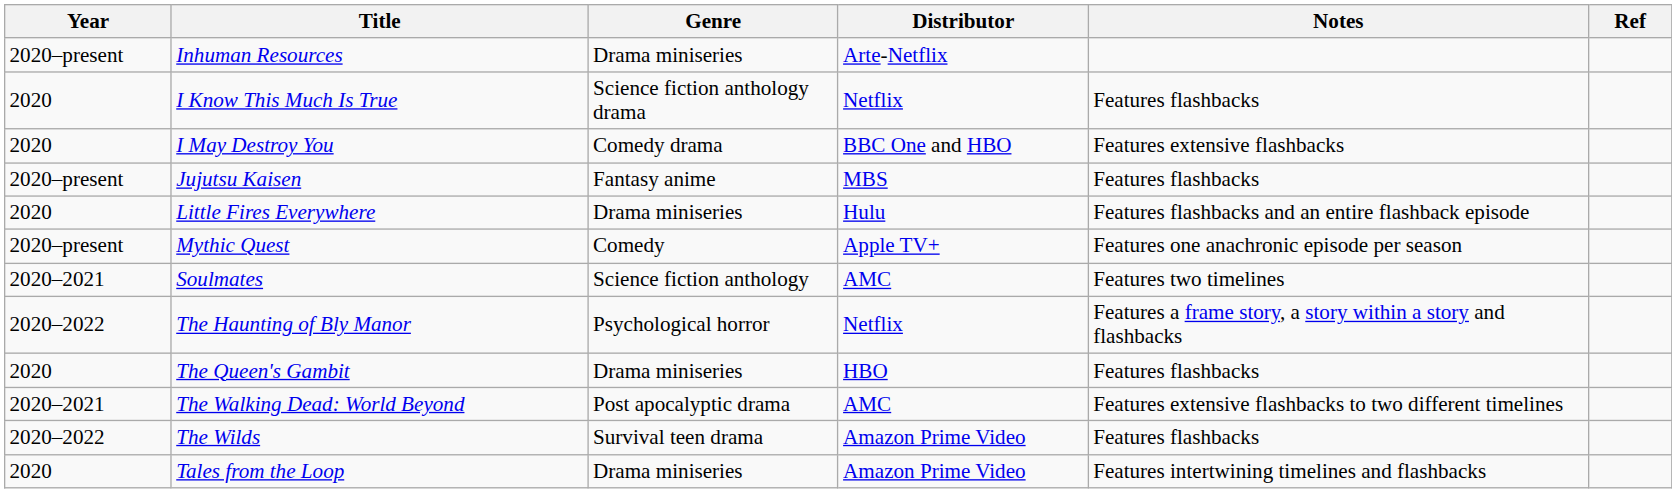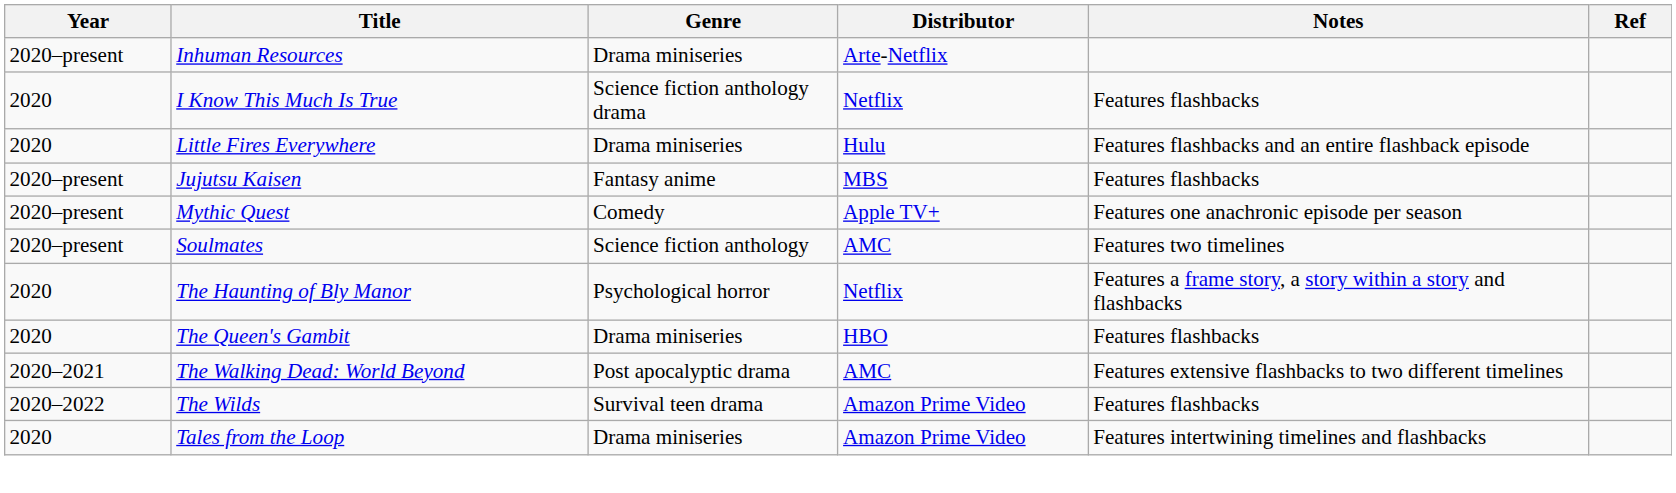- row: 2020 | I May Destroy You | Comedy drama | BBC One and HBO | Features extensive flashbacks
rows swapped: Jujutsu Kaisen <-> Little Fires Everywhere
Soulmates | Year: 2020–2021 -> 2020–present
The Haunting of Bly Manor | Year: 2020–2022 -> 2020
